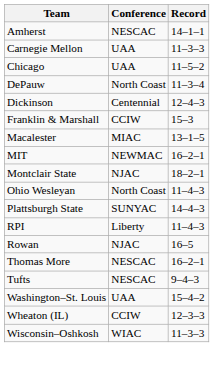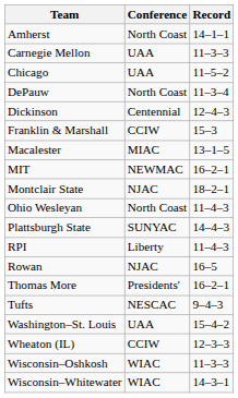Amherst | Conference: NESCAC -> North Coast
Thomas More | Conference: NESCAC -> Presidents'
+ row: Wisconsin–Whitewater | WIAC | 14–3–1
